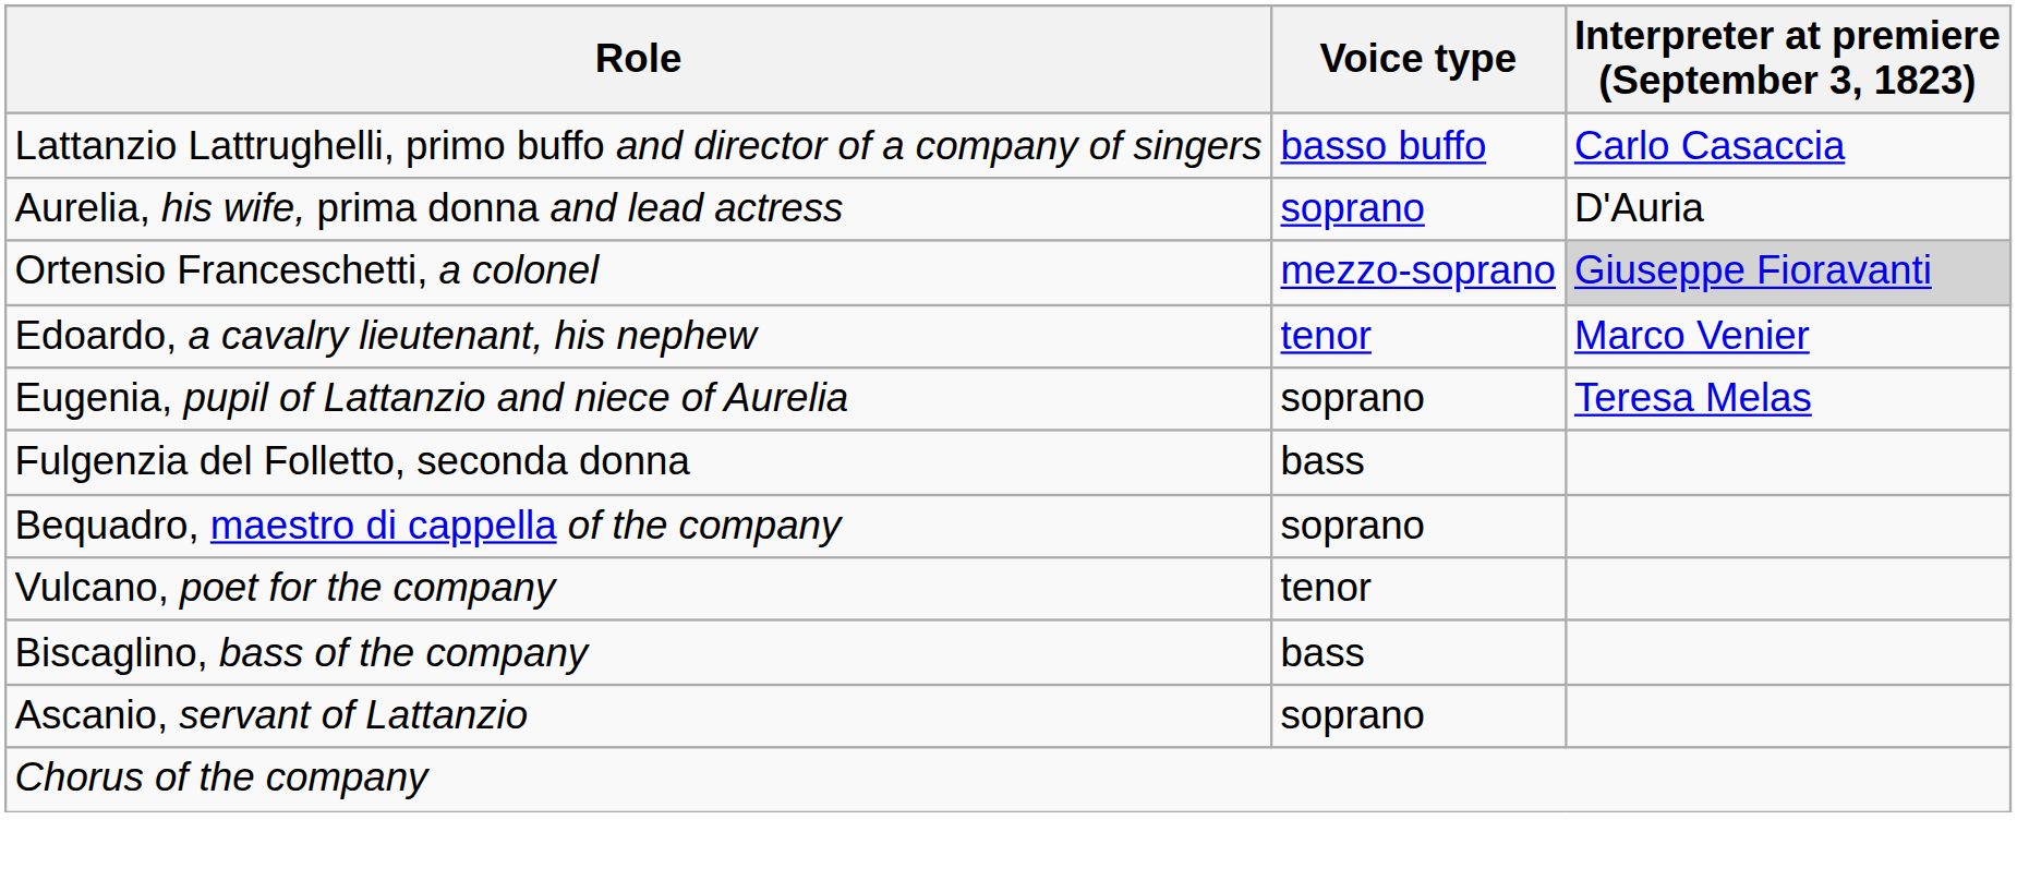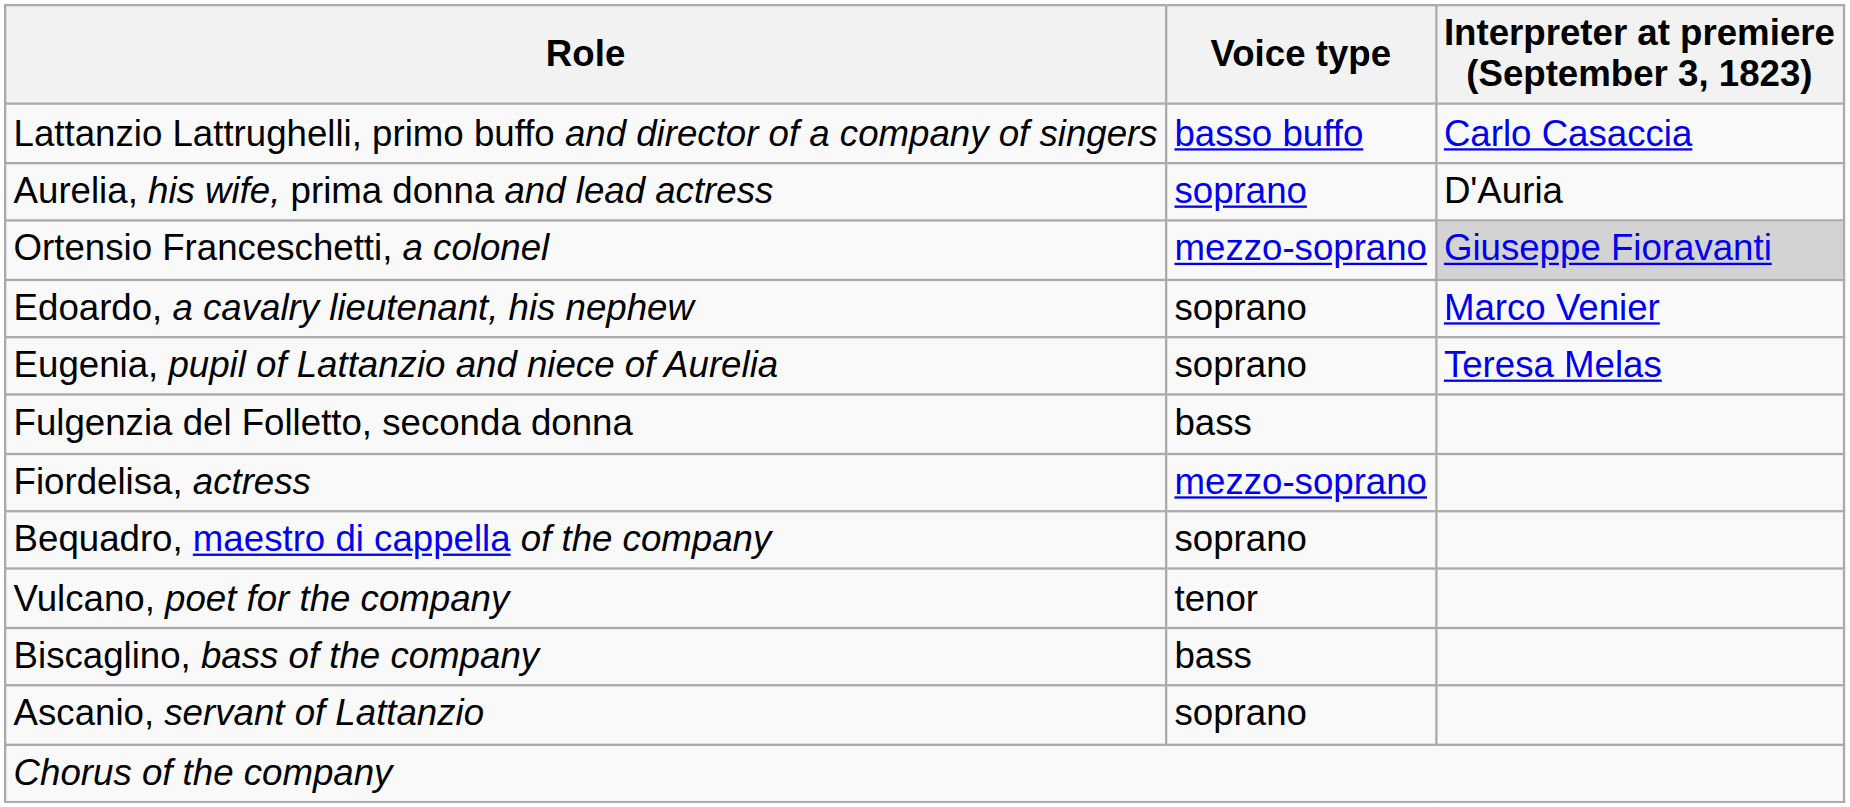Edoardo, a cavalry lieutenant, his nephew | Voice type: tenor -> soprano
+ row: Fiordelisa, actress | mezzo-soprano
